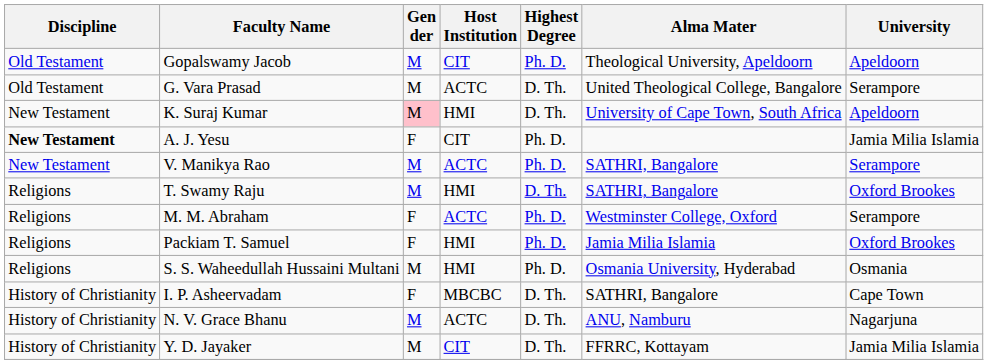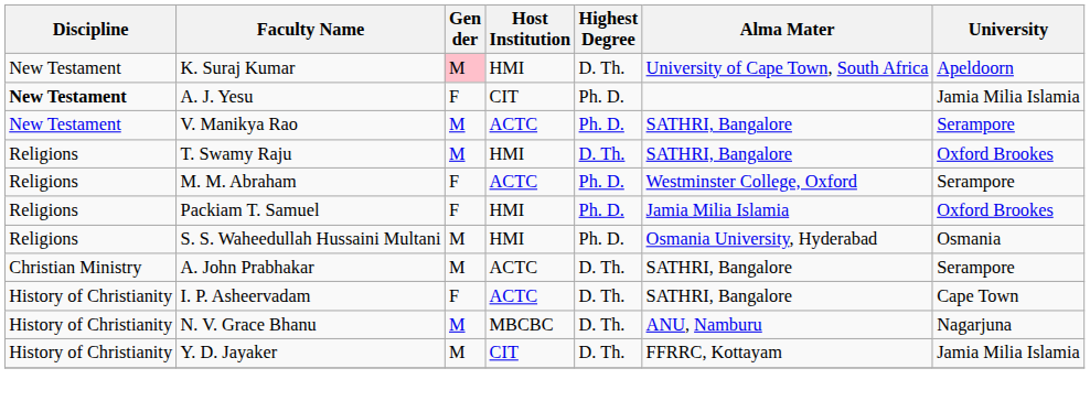- row: Old Testament | Gopalswamy Jacob | M | CIT | Ph. D. | Theological University, Apeldoorn | Apeldoorn
- row: Old Testament | G. Vara Prasad | M | ACTC | D. Th. | United Theological College, Bangalore | Serampore
+ row: Christian Ministry | A. John Prabhakar | M | ACTC | D. Th. | SATHRI, Bangalore | Serampore
I. P. Asheervadam | Host Institution: MBCBC -> ACTC
N. V. Grace Bhanu | Host Institution: ACTC -> MBCBC
